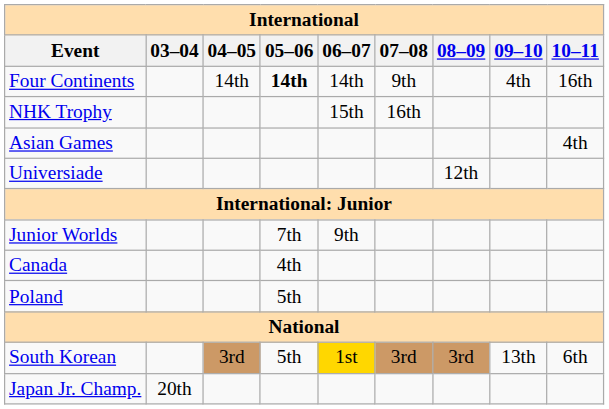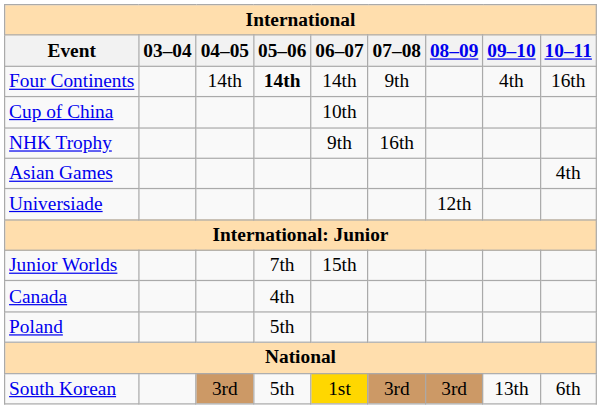+ row: Cup of China | 10th
NHK Trophy | 06–07: 15th -> 9th
Junior Worlds | 06–07: 9th -> 15th
- row: Japan Jr. Champ. | 20th
